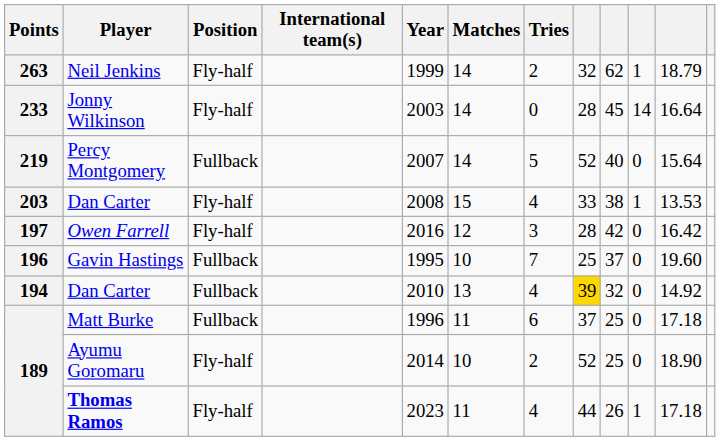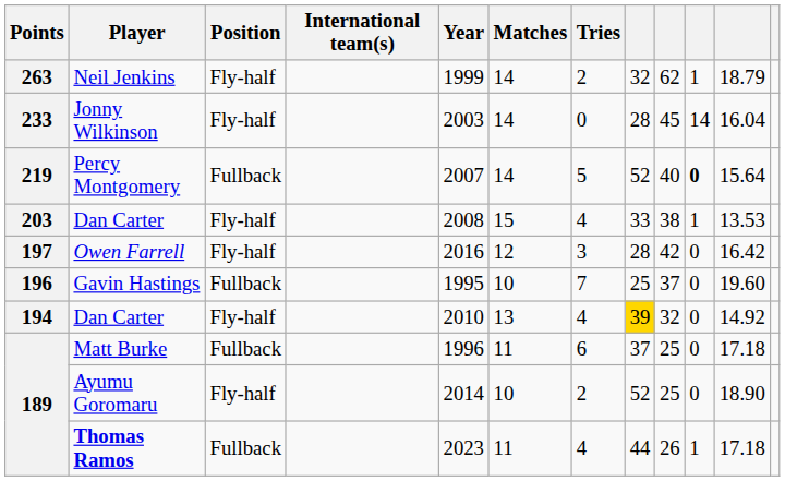Jonny Wilkinson | column 11: 16.64 -> 16.04
Percy Montgomery | column 10: normal -> bold
194 / Dan Carter | Position: Fullback -> Fly-half
Thomas Ramos | Position: Fly-half -> Fullback
